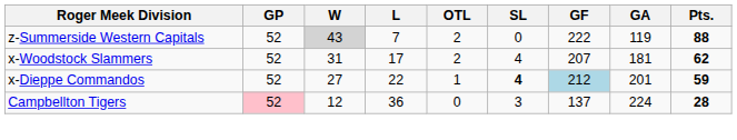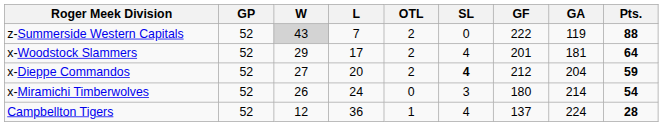x-Woodstock Slammers | W: 31 -> 29
x-Woodstock Slammers | GF: 207 -> 201
x-Woodstock Slammers | Pts.: 62 -> 64
x-Dieppe Commandos | L: 22 -> 20
x-Dieppe Commandos | OTL: 1 -> 2
x-Dieppe Commandos | GF: lightblue background -> no background
x-Dieppe Commandos | GA: 201 -> 204
+ row: x-Miramichi Timberwolves | 52 | 26 | 24 | 0 | 3 | 180 | 214 | 54
Campbellton Tigers | GP: pink background -> no background
Campbellton Tigers | OTL: 0 -> 1
Campbellton Tigers | SL: 3 -> 4
